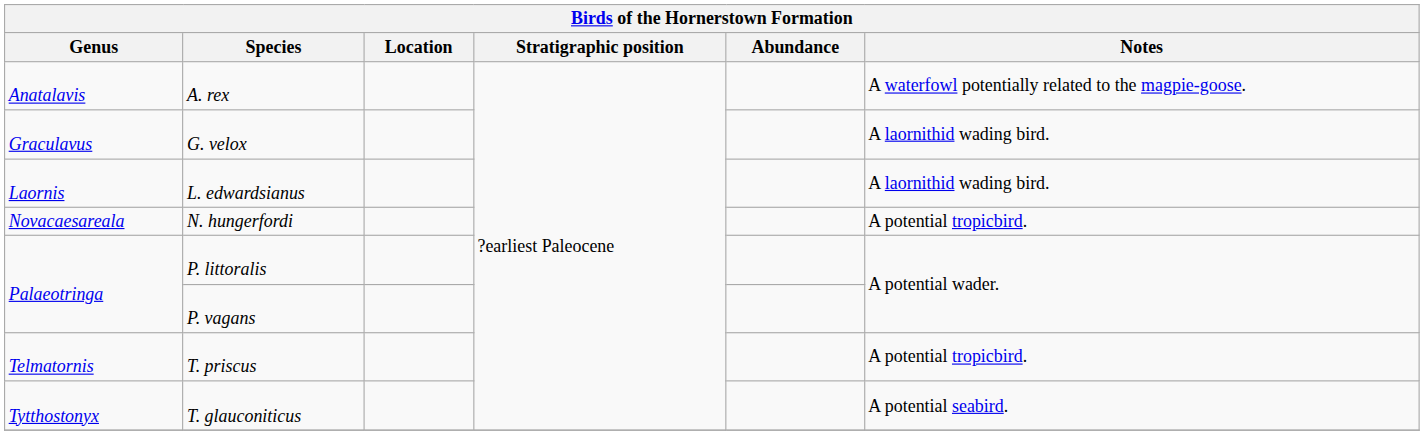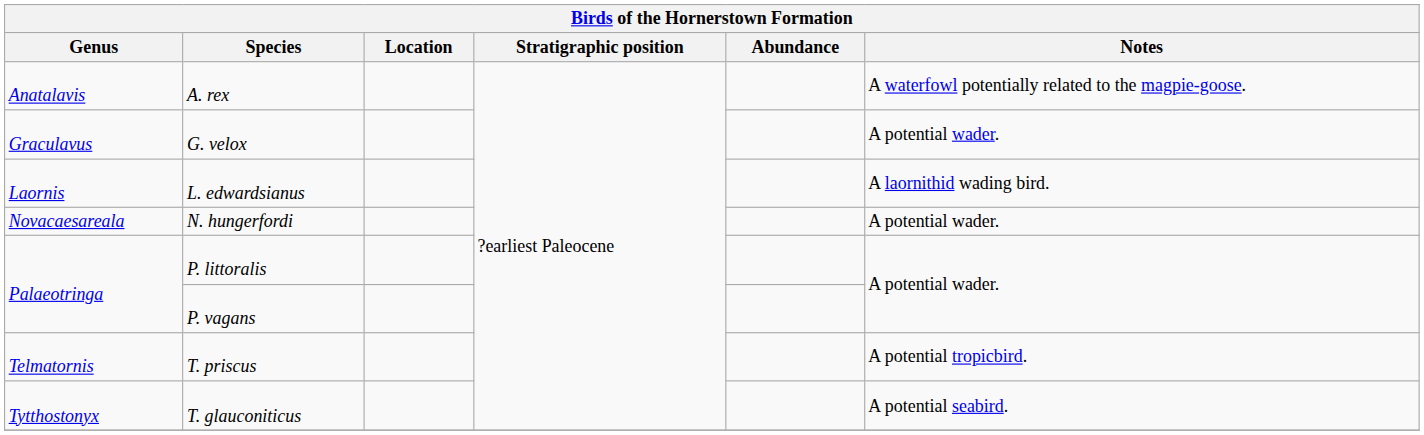G. velox | Notes: A laornithid wading bird. -> A potential wader.
N. hungerfordi | Notes: A potential tropicbird. -> A potential wader.
